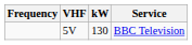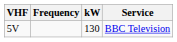columns swapped: Frequency <-> VHF
